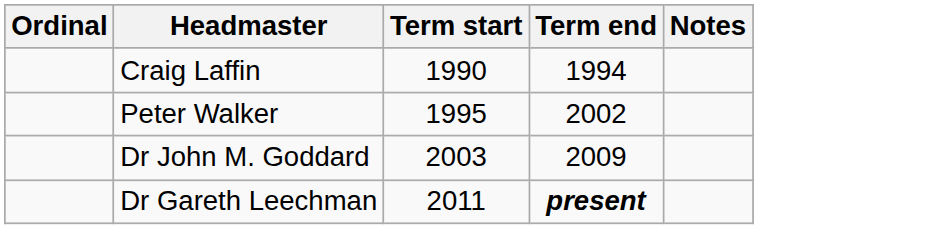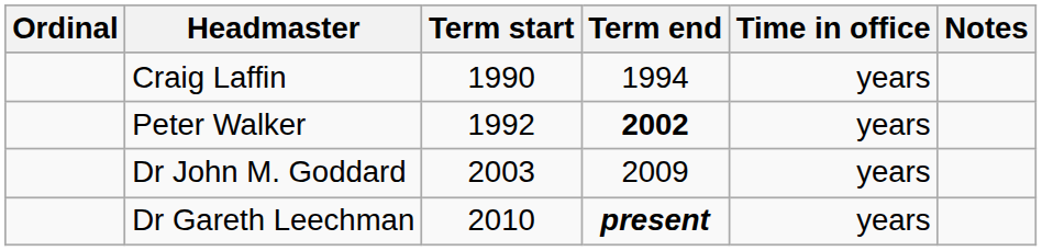+ column: Time in office | years | years | years | years
Peter Walker | Term start: 1995 -> 1992
Peter Walker | Term end: normal -> bold
Dr Gareth Leechman | Term start: 2011 -> 2010
